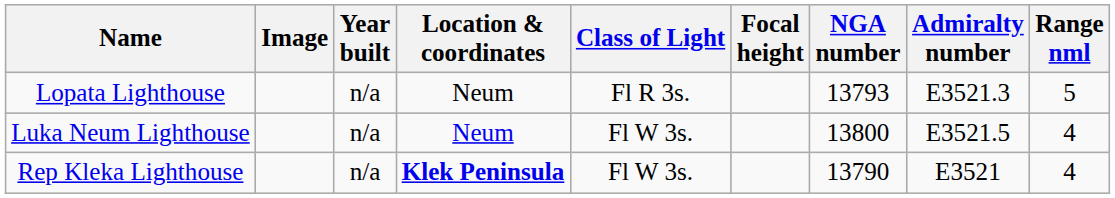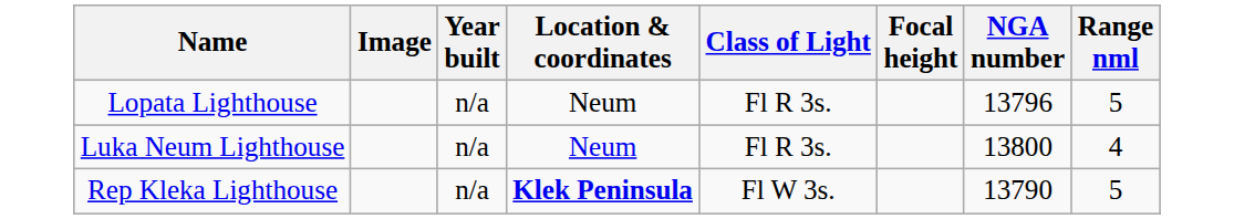- column: Admiralty number | E3521.3 | E3521.5 | E3521
Lopata Lighthouse | NGA number: 13793 -> 13796
Luka Neum Lighthouse | Class of Light: Fl W 3s. -> Fl R 3s.
Rep Kleka Lighthouse | Range nml: 4 -> 5
